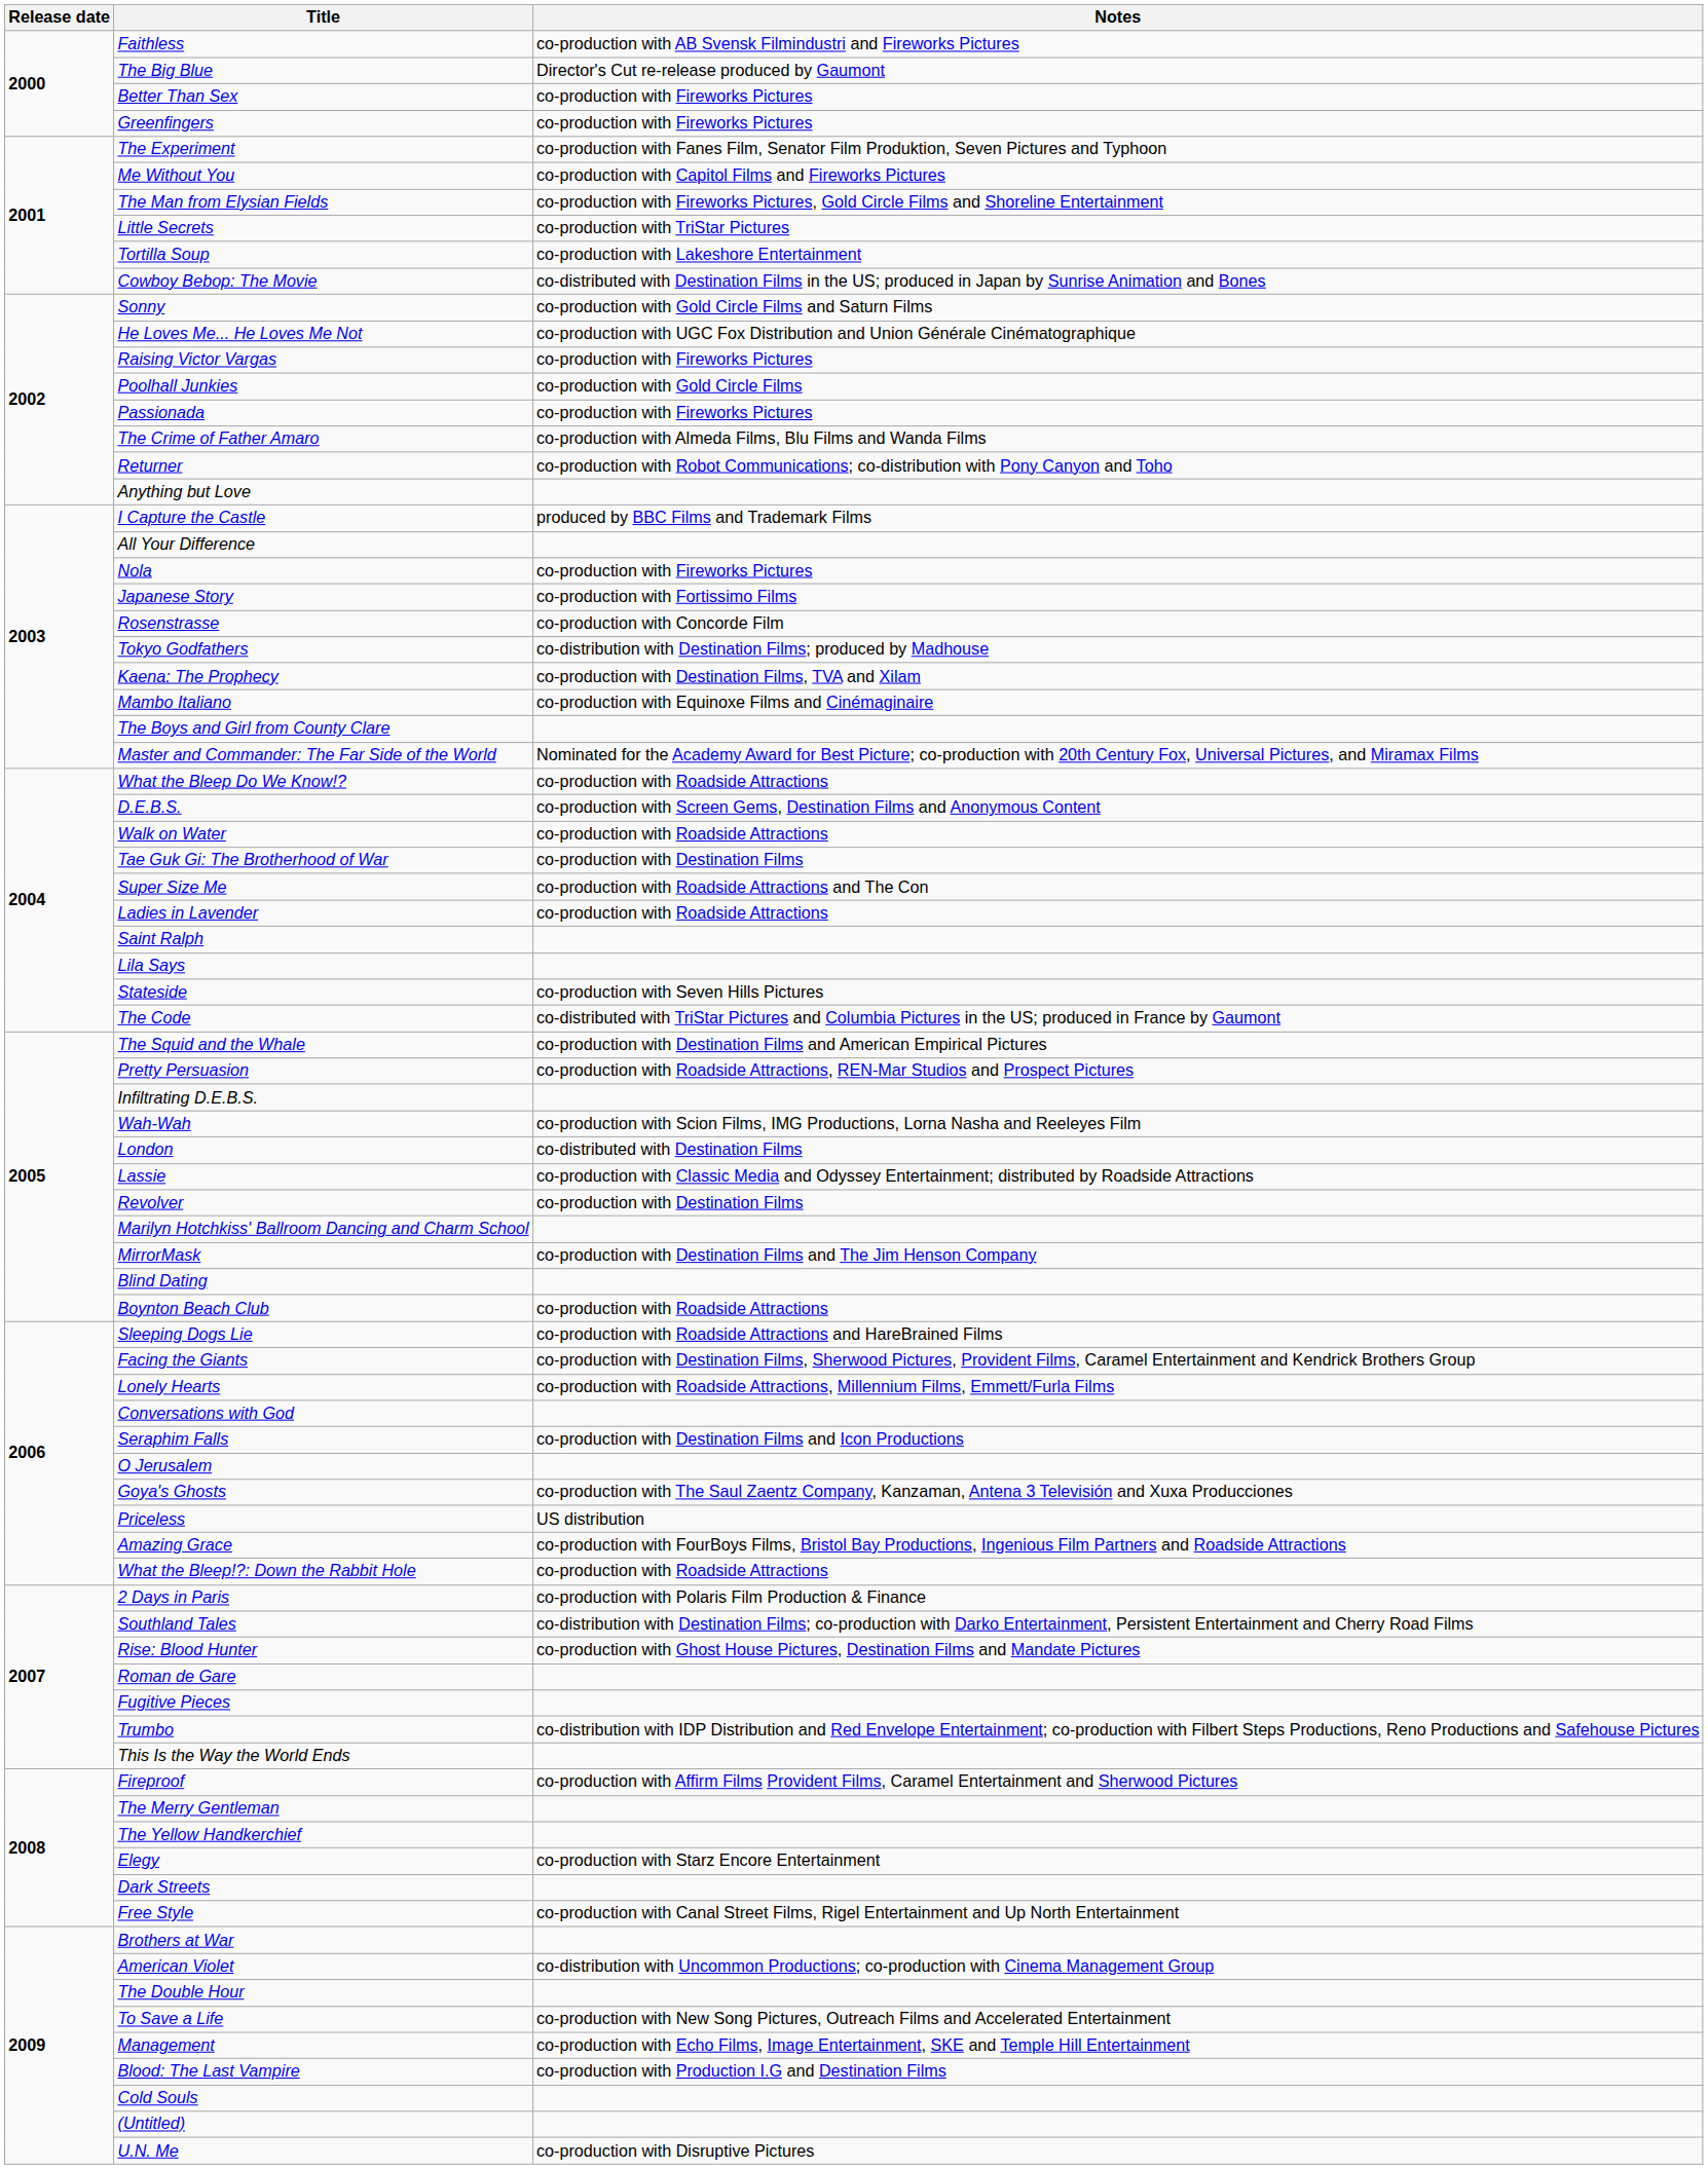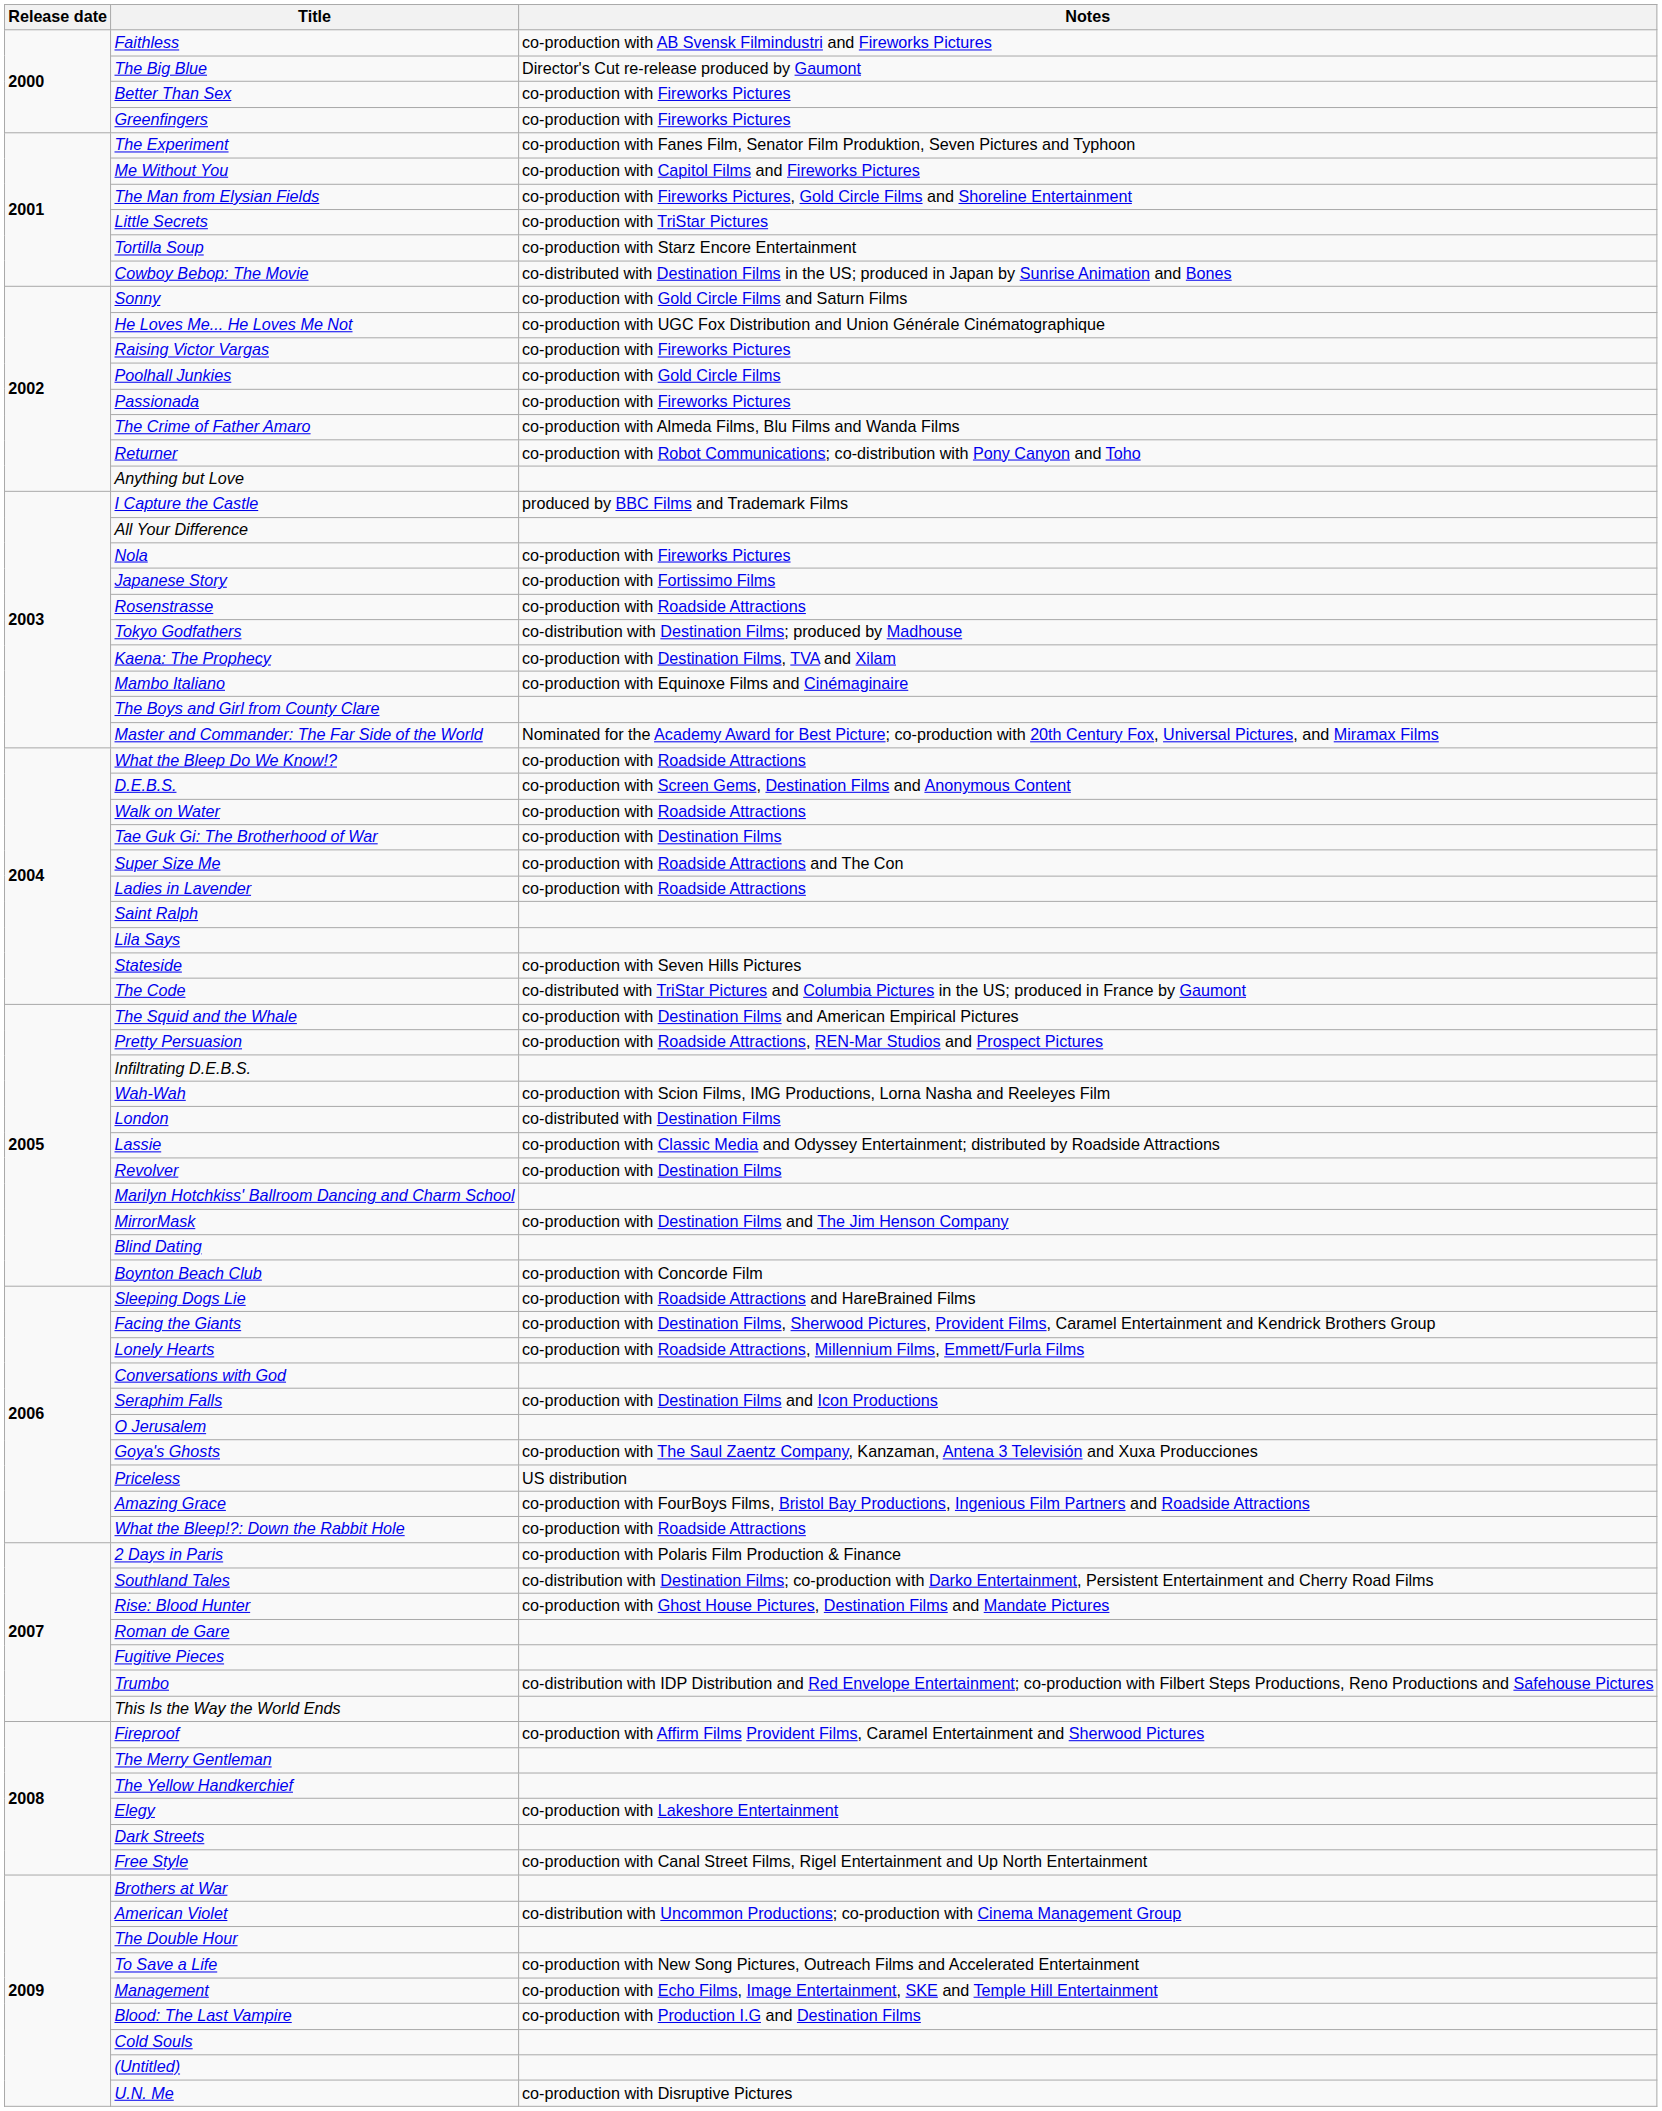Tortilla Soup | Notes: co-production with Lakeshore Entertainment -> co-production with Starz Encore Entertainment
Rosenstrasse | Notes: co-production with Concorde Film -> co-production with Roadside Attractions
Boynton Beach Club | Notes: co-production with Roadside Attractions -> co-production with Concorde Film
Elegy | Notes: co-production with Starz Encore Entertainment -> co-production with Lakeshore Entertainment
